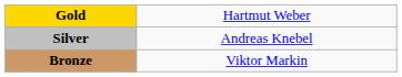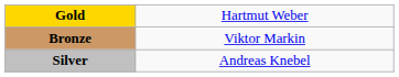rows swapped: Silver <-> Bronze
